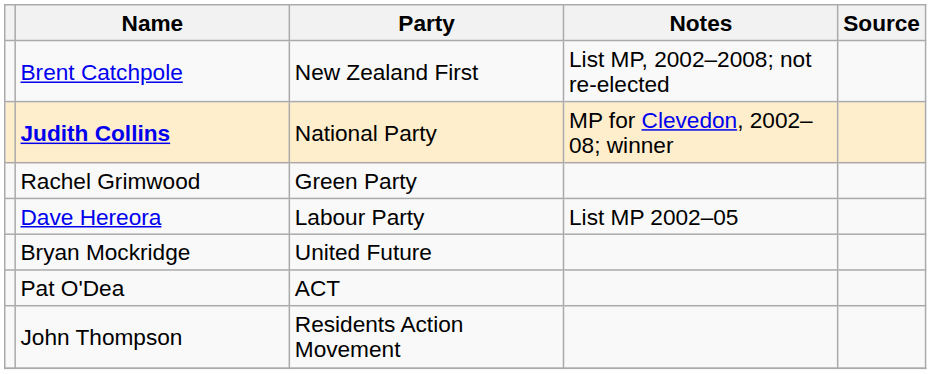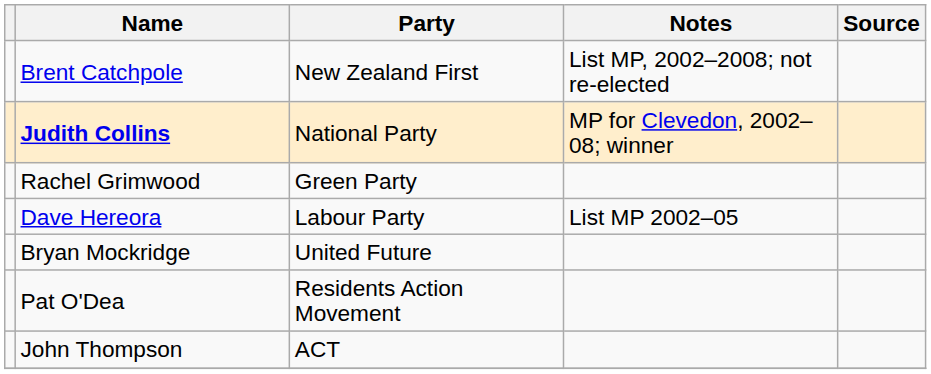Pat O'Dea | Party: ACT -> Residents Action Movement
John Thompson | Party: Residents Action Movement -> ACT
